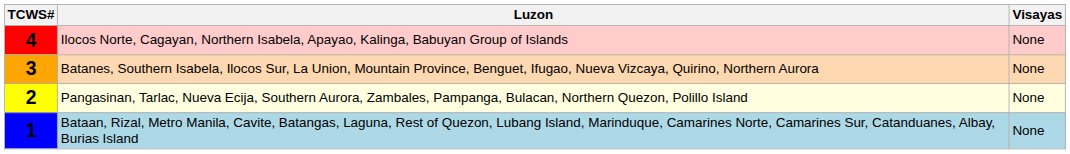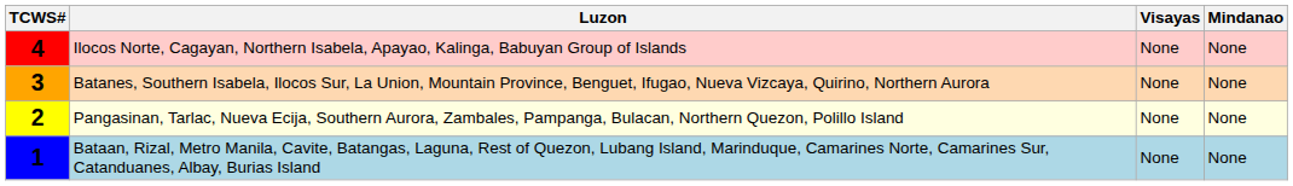+ column: Mindanao | None | None | None | None
